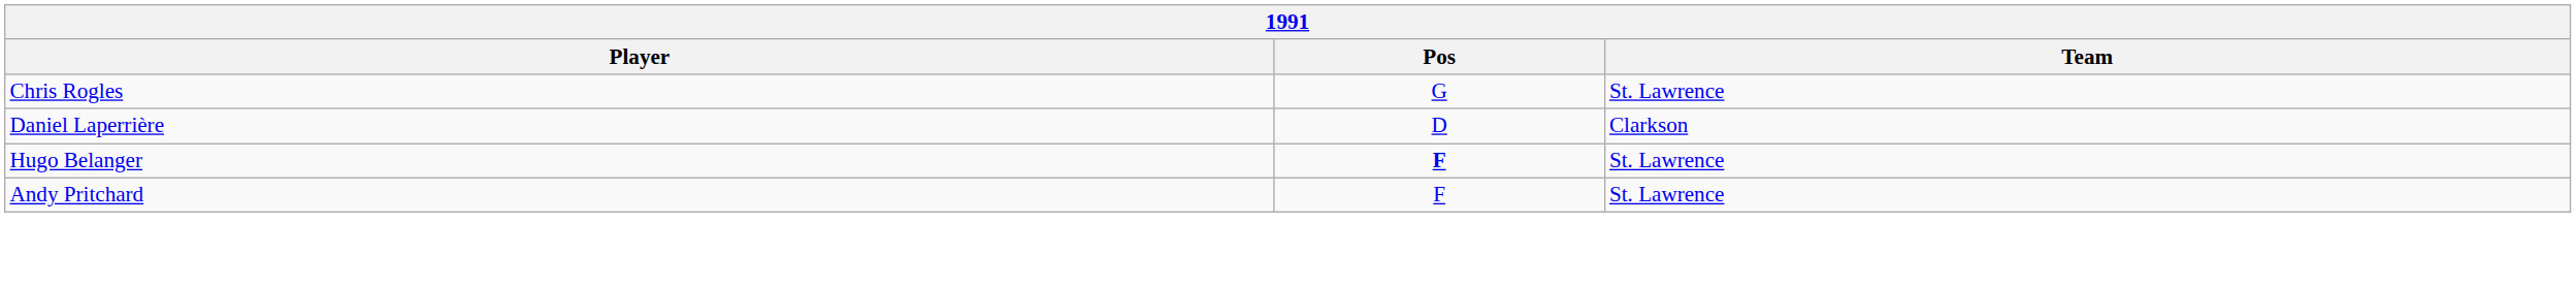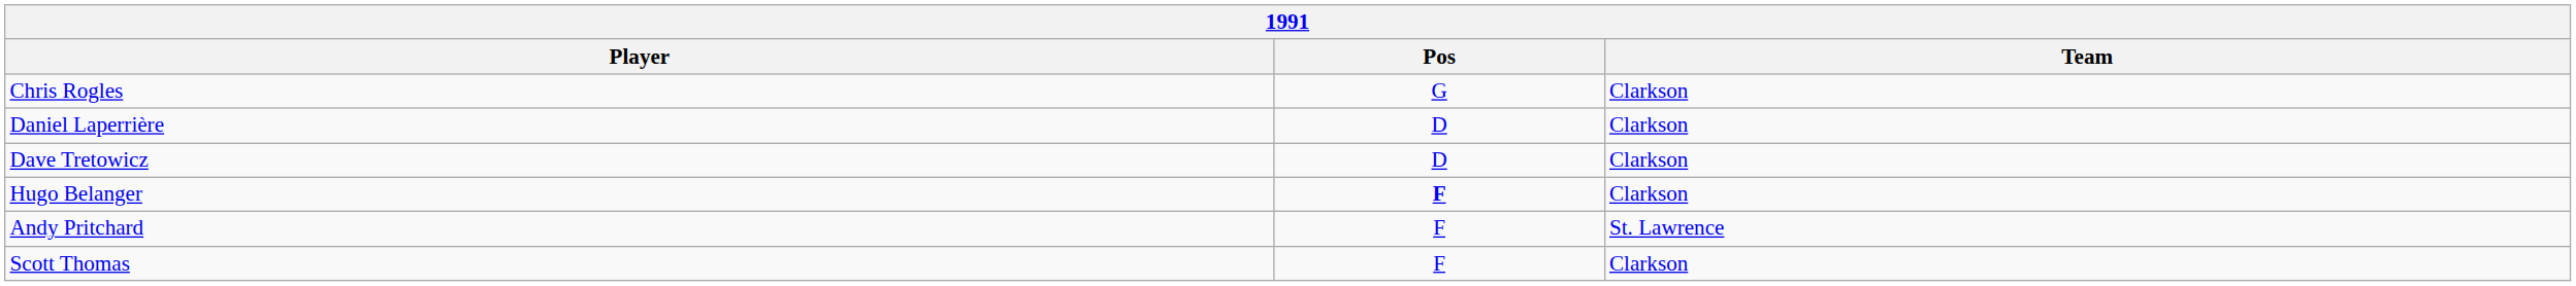Chris Rogles | Team: St. Lawrence -> Clarkson
+ row: Dave Tretowicz | D | Clarkson
Hugo Belanger | Team: St. Lawrence -> Clarkson
+ row: Scott Thomas | F | Clarkson
